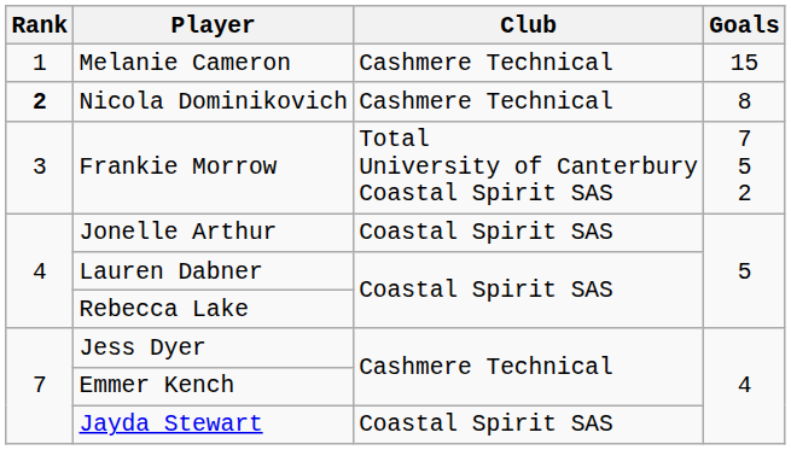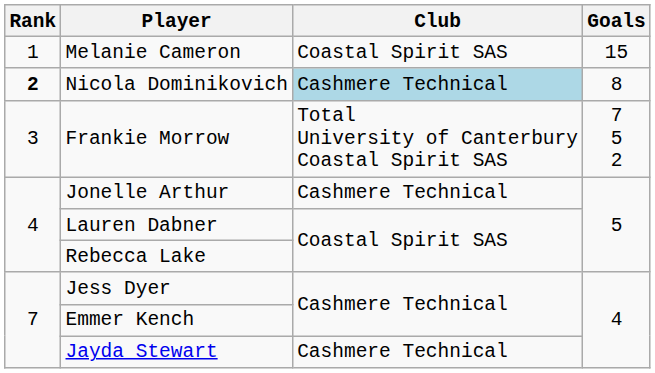Melanie Cameron | Club: Cashmere Technical -> Coastal Spirit SAS
Nicola Dominikovich | Club: no background -> lightblue background
Jonelle Arthur | Club: Coastal Spirit SAS -> Cashmere Technical
Jayda Stewart | Club: Coastal Spirit SAS -> Cashmere Technical
